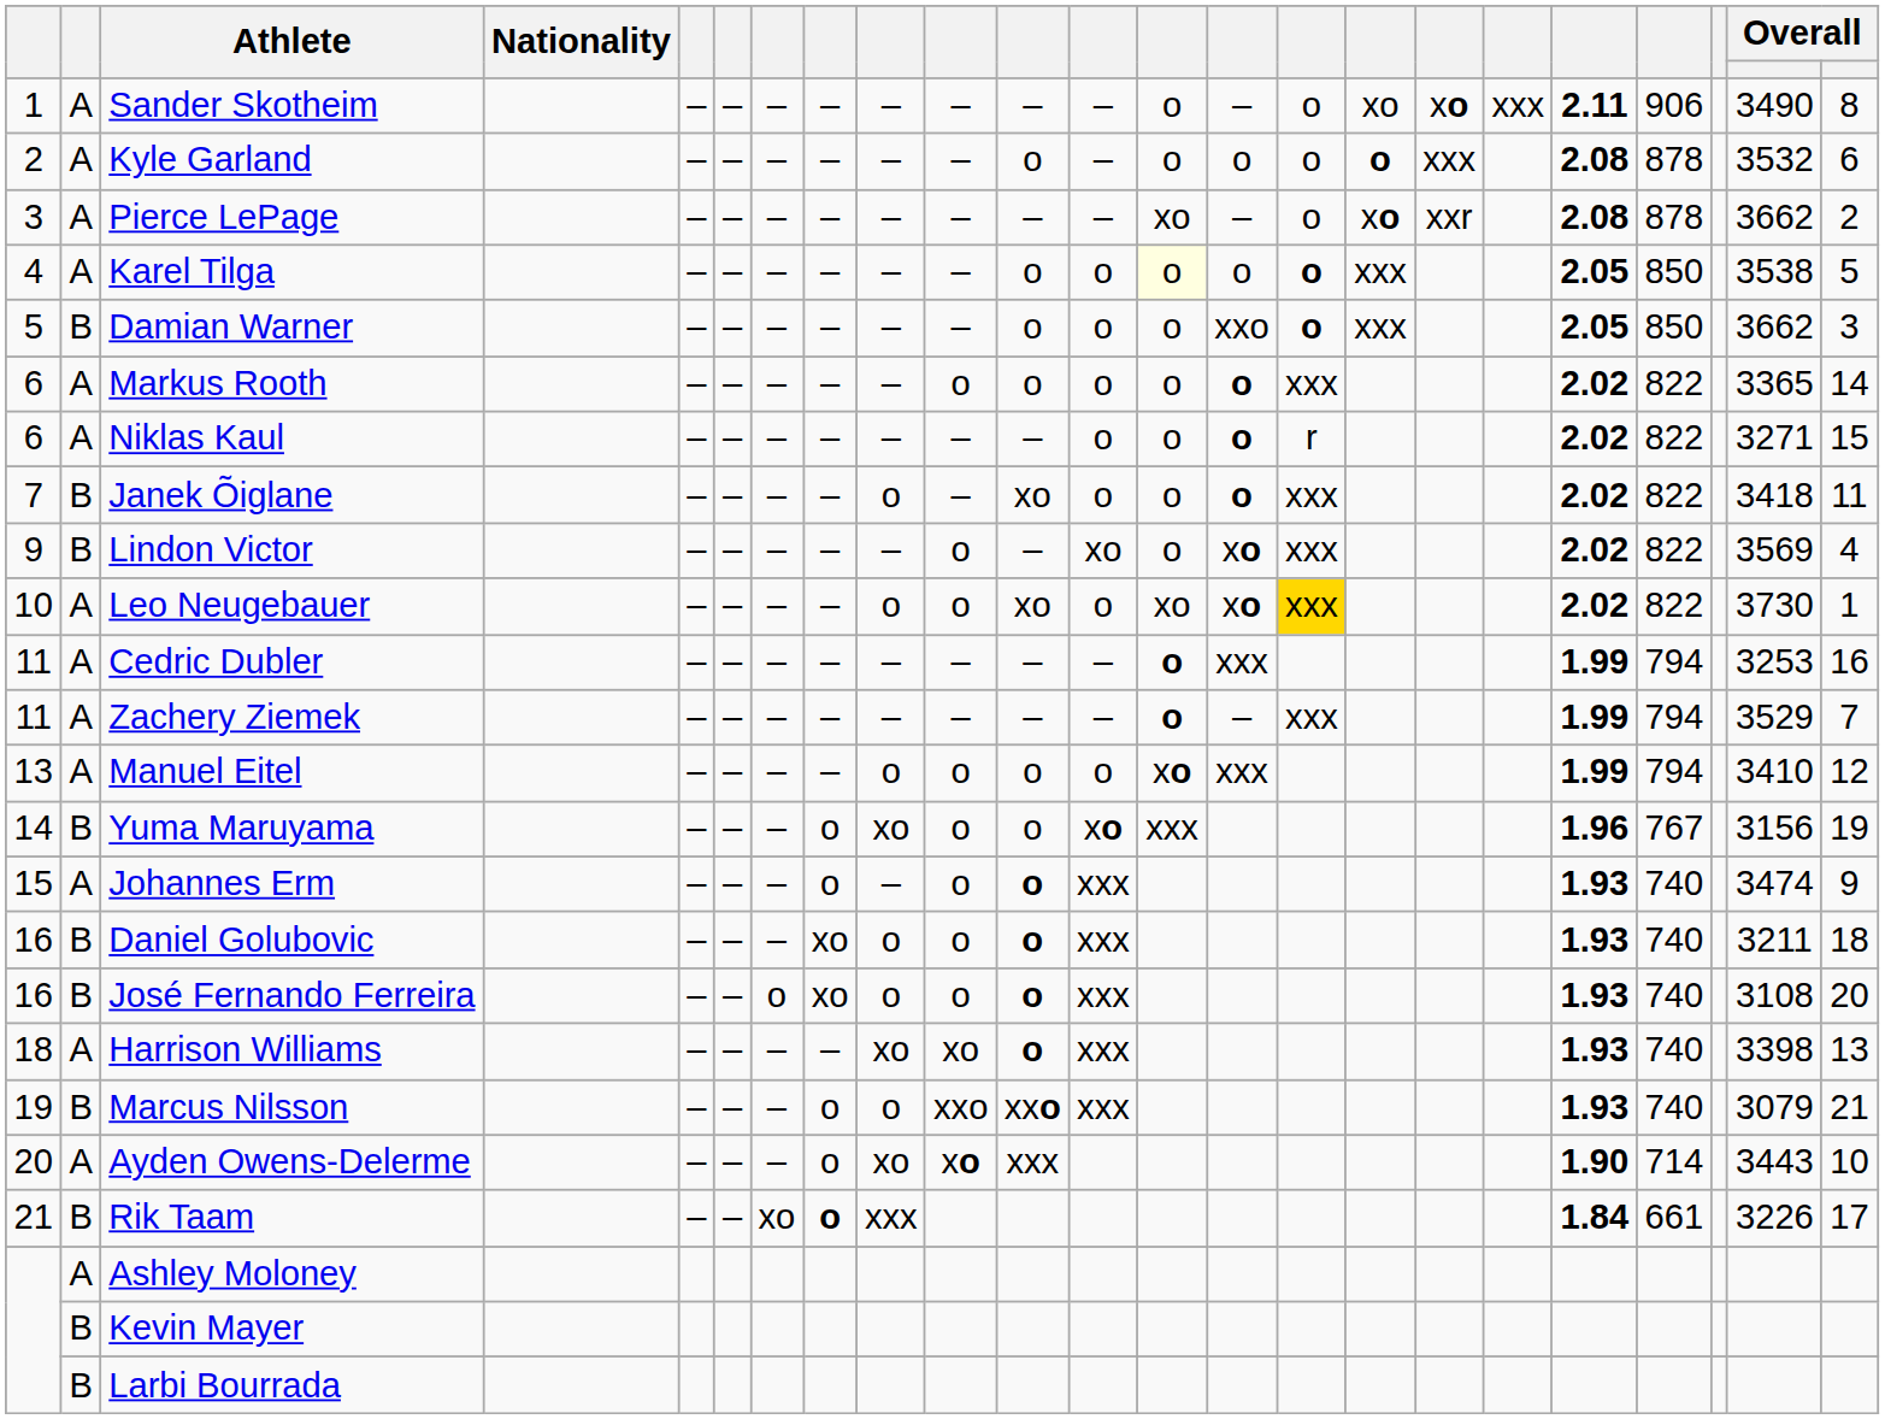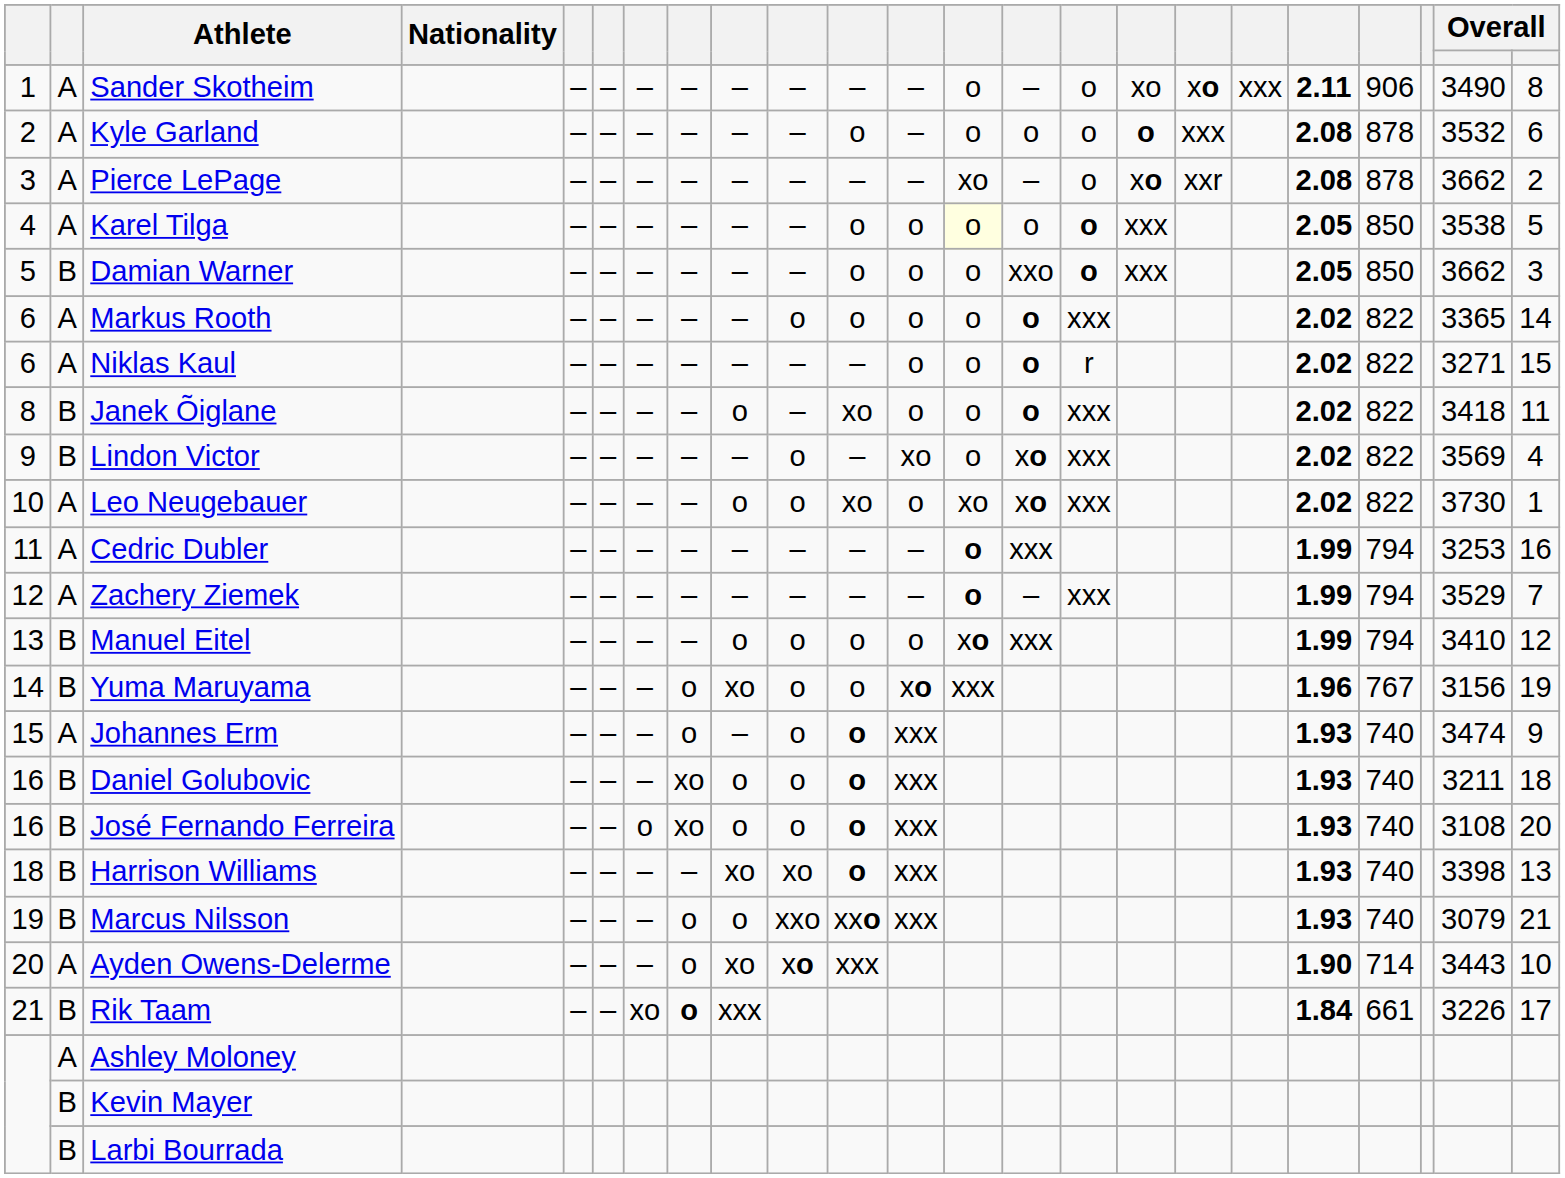Janek Õiglane | column 1: 7 -> 8
Leo Neugebauer | column 15: gold background -> no background
Zachery Ziemek | column 1: 11 -> 12
Manuel Eitel | column 2: A -> B
Harrison Williams | column 2: A -> B
